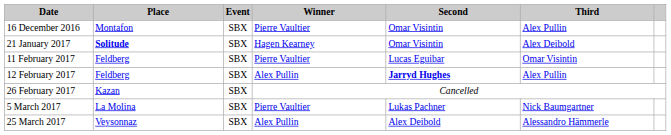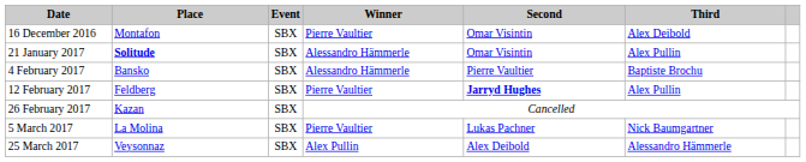16 December 2016 | Third: Alex Pullin -> Alex Deibold
21 January 2017 | Winner: Hagen Kearney -> Alessandro Hämmerle
21 January 2017 | Third: Alex Deibold -> Alex Pullin
+ row: 4 February 2017 | Bansko | SBX | Alessandro Hämmerle | Pierre Vaultier | Baptiste Brochu
- row: 11 February 2017 | Feldberg | SBX | Pierre Vaultier | Lucas Eguibar | Omar Visintin
12 February 2017 | Winner: Alex Pullin -> Pierre Vaultier
